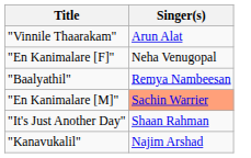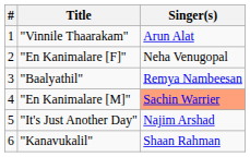+ column: # | 1 | 2 | 3 | 4 | 5 | 6
"It's Just Another Day" | Singer(s): Shaan Rahman -> Najim Arshad
"Kanavukalil" | Singer(s): Najim Arshad -> Shaan Rahman
